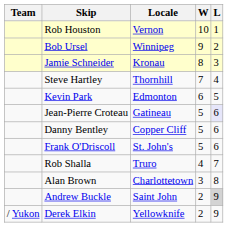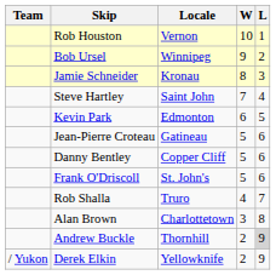Steve Hartley | Locale: Thornhill -> Saint John
Jean-Pierre Croteau | L: lavender background -> no background
Andrew Buckle | Locale: Saint John -> Thornhill
